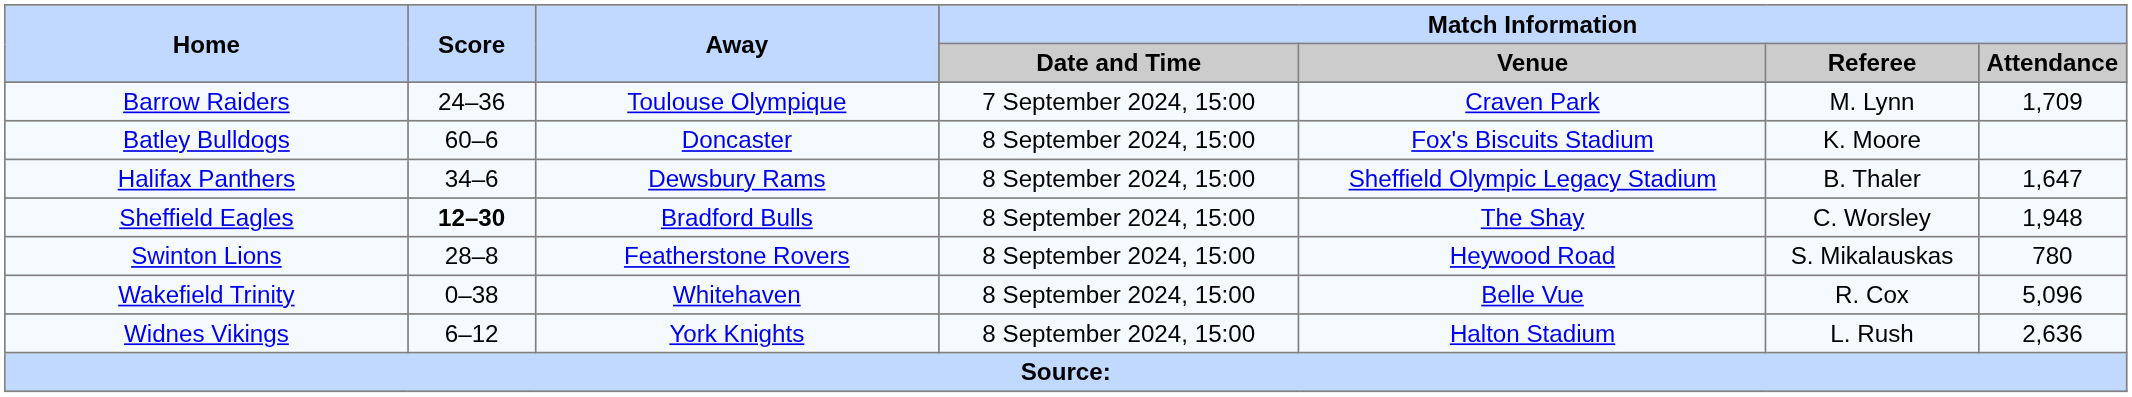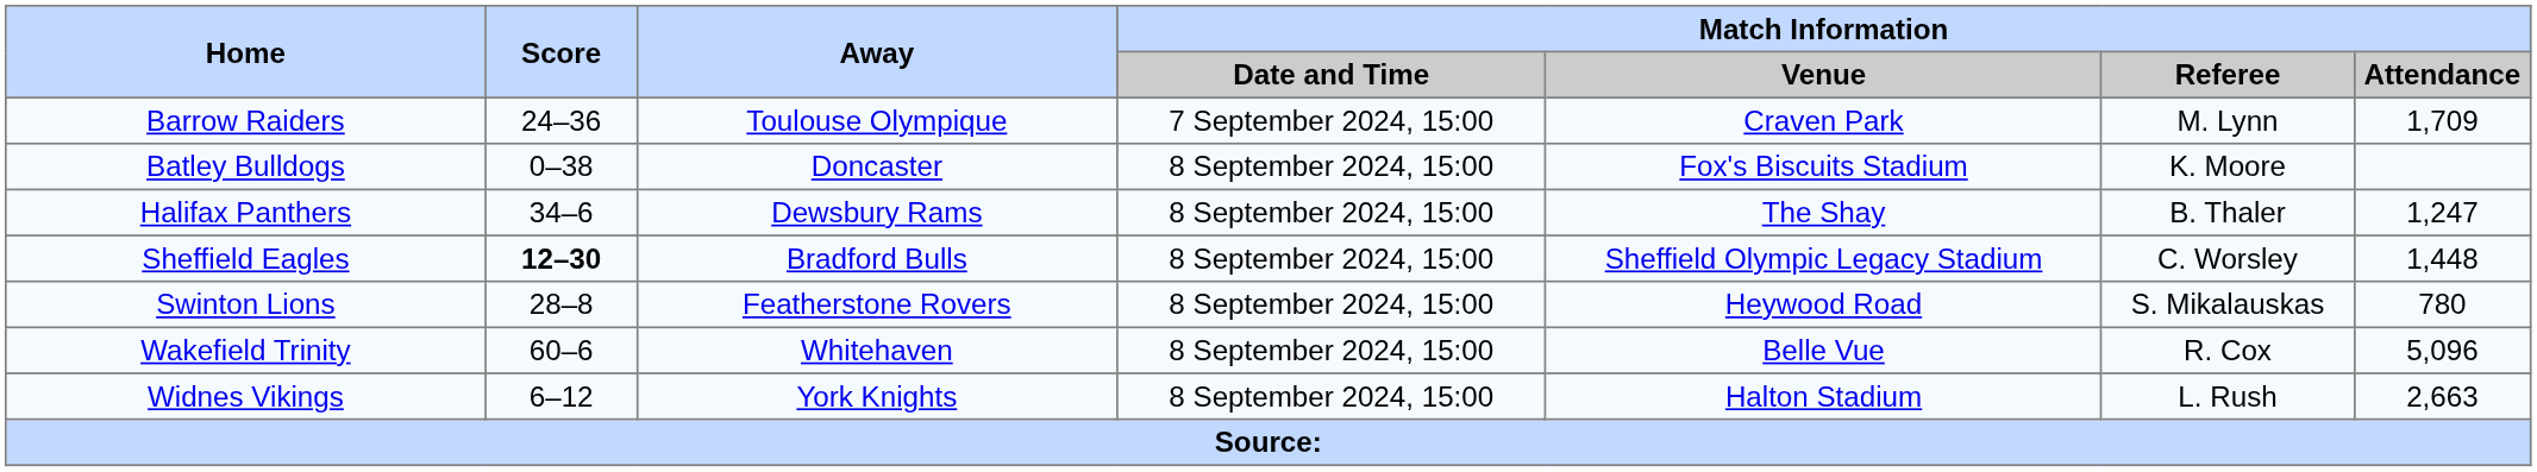Batley Bulldogs | Score: 60–6 -> 0–38
Halifax Panthers | Match Information / Venue: Sheffield Olympic Legacy Stadium -> The Shay
Halifax Panthers | Match Information / Attendance: 1,647 -> 1,247
Sheffield Eagles | Match Information / Venue: The Shay -> Sheffield Olympic Legacy Stadium
Sheffield Eagles | Match Information / Attendance: 1,948 -> 1,448
Wakefield Trinity | Score: 0–38 -> 60–6
Widnes Vikings | Match Information / Attendance: 2,636 -> 2,663
